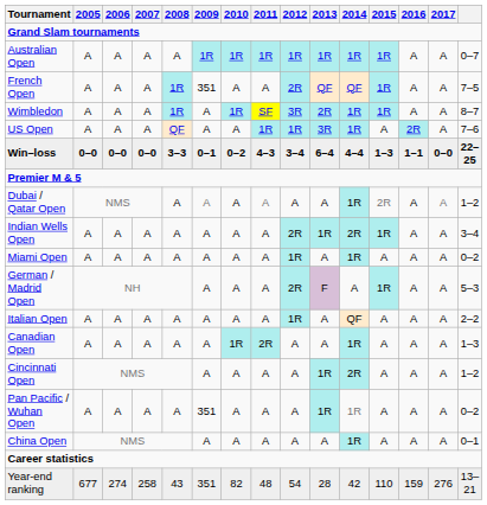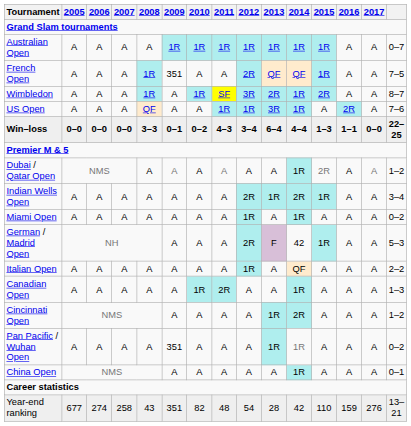Wimbledon | 2015: 1R -> 2R
German / Madrid Open | 2014: A -> 42
